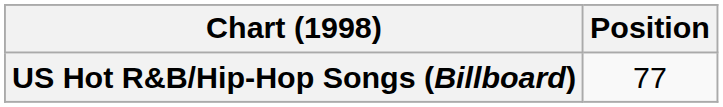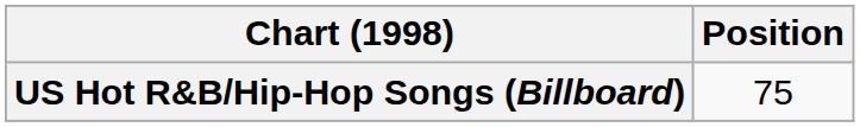US Hot R&B/Hip-Hop Songs (Billboard) | Position: 77 -> 75
